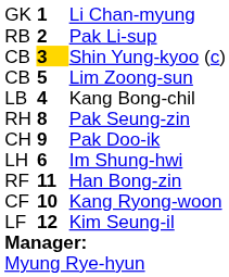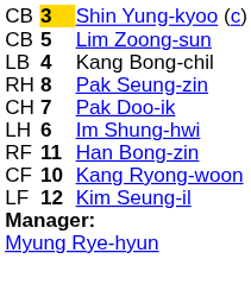- row: GK | 1 | Li Chan-myung
- row: RB | 2 | Pak Li-sup
Pak Doo-ik | column 2: 9 -> 7
